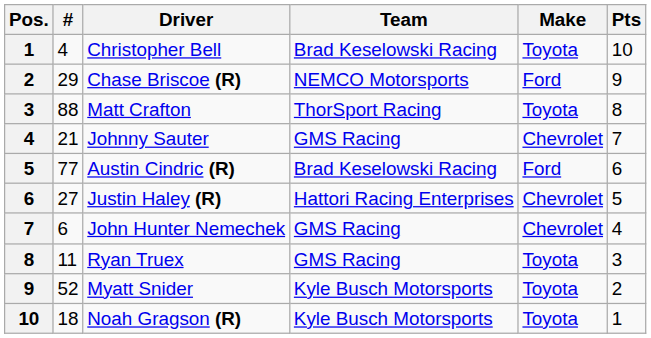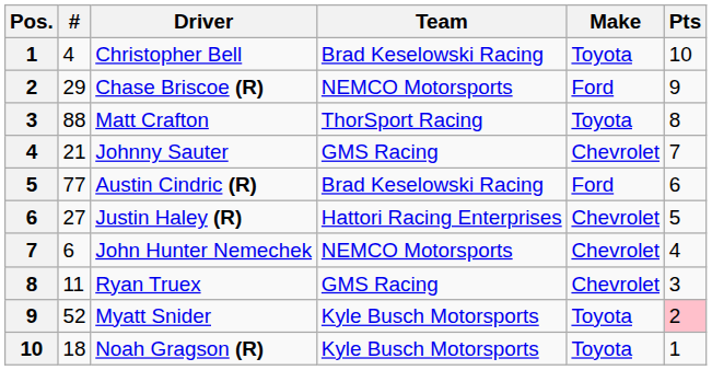John Hunter Nemechek | Team: GMS Racing -> NEMCO Motorsports
Ryan Truex | Make: Toyota -> Chevrolet
Myatt Snider | Pts: no background -> pink background
